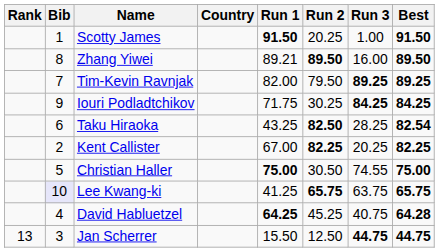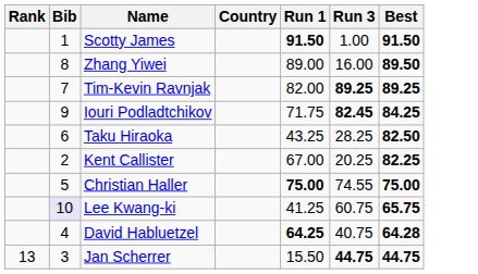- column: Run 2 | 20.25 | 89.50 | 79.50 | 30.25 | 82.50 | 82.25 | 30.50 | 65.75 | 45.25 | 12.50
Zhang Yiwei | Run 1: 89.21 -> 89.00
Iouri Podladtchikov | Run 3: 84.25 -> 82.45
Taku Hiraoka | Best: 82.54 -> 82.50
Lee Kwang-ki | Run 3: 63.75 -> 60.75
